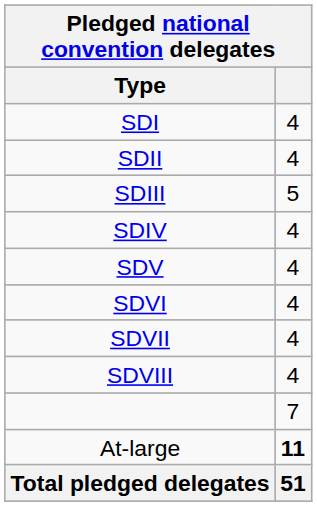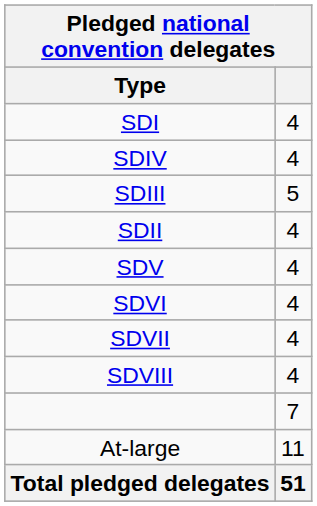rows swapped: SDII <-> SDIV
At-large | column 2: bold -> normal
